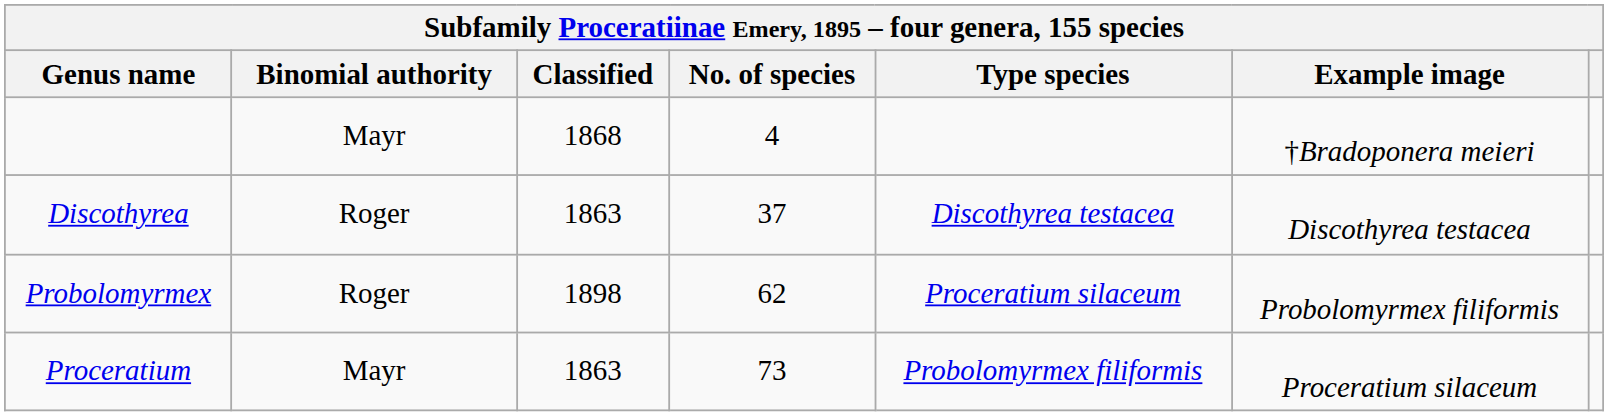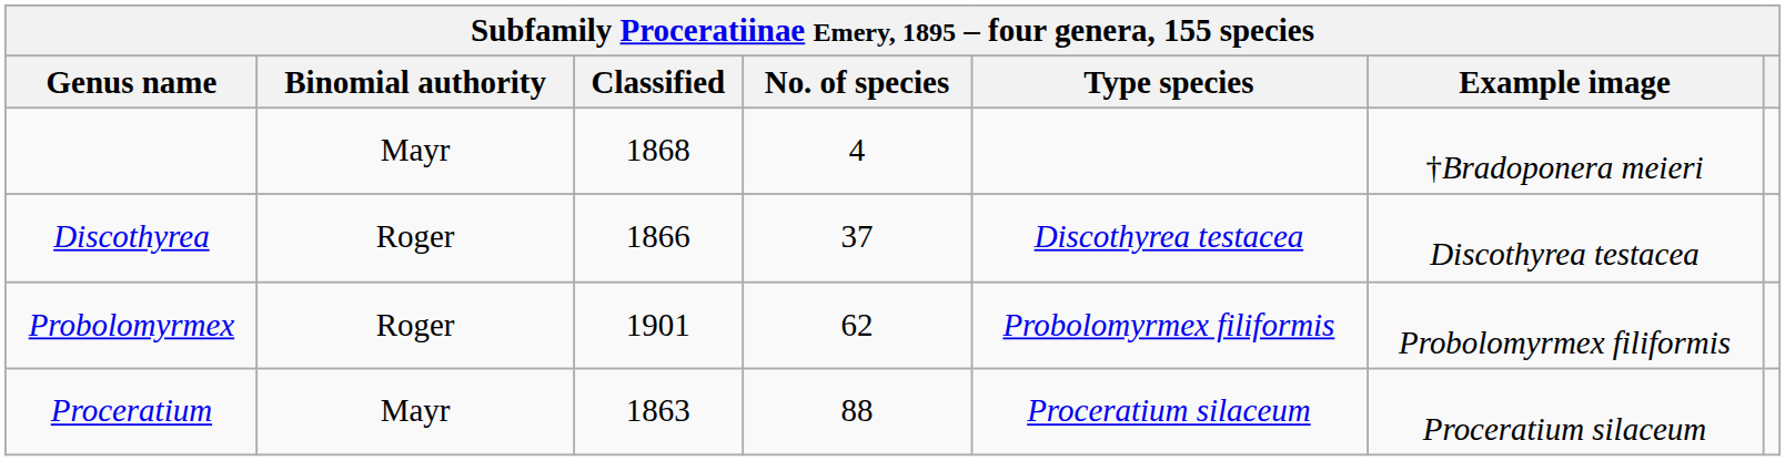Discothyrea | Classified: 1863 -> 1866
Probolomyrmex | Classified: 1898 -> 1901
Probolomyrmex | Type species: Proceratium silaceum -> Probolomyrmex filiformis
Proceratium | No. of species: 73 -> 88
Proceratium | Type species: Probolomyrmex filiformis -> Proceratium silaceum
